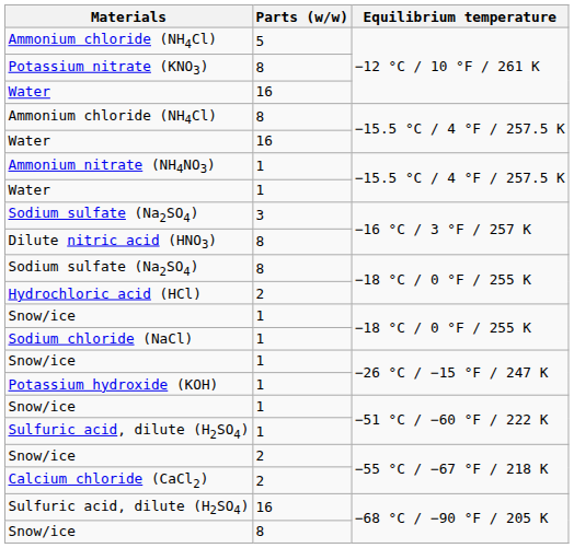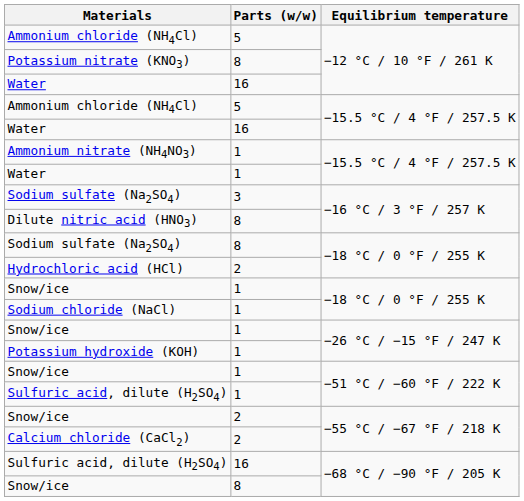Ammonium chloride (NH4Cl) / −15.5 °C / 4 °F / 257.5 K | Parts (w/w): 8 -> 5
